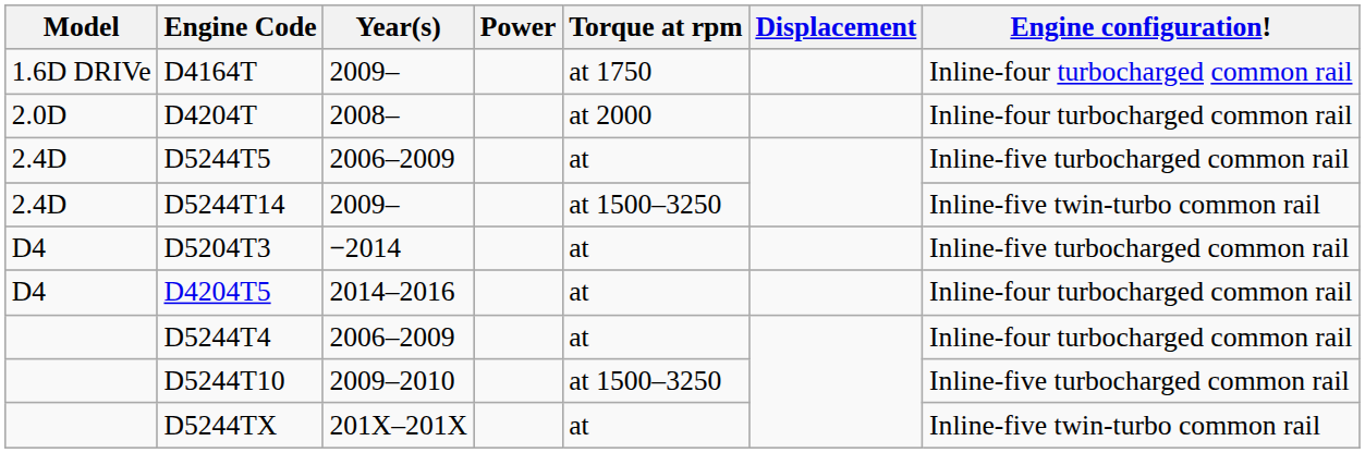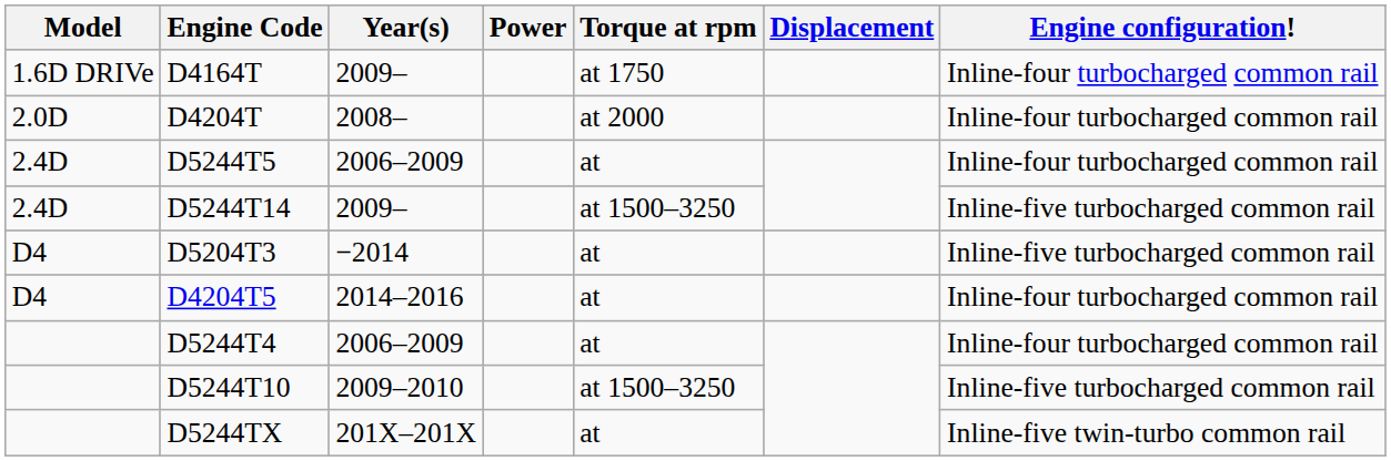D5244T5 | Engine configuration!: Inline-five turbocharged common rail -> Inline-four turbocharged common rail
D5244T14 | Engine configuration!: Inline-five twin-turbo common rail -> Inline-five turbocharged common rail
